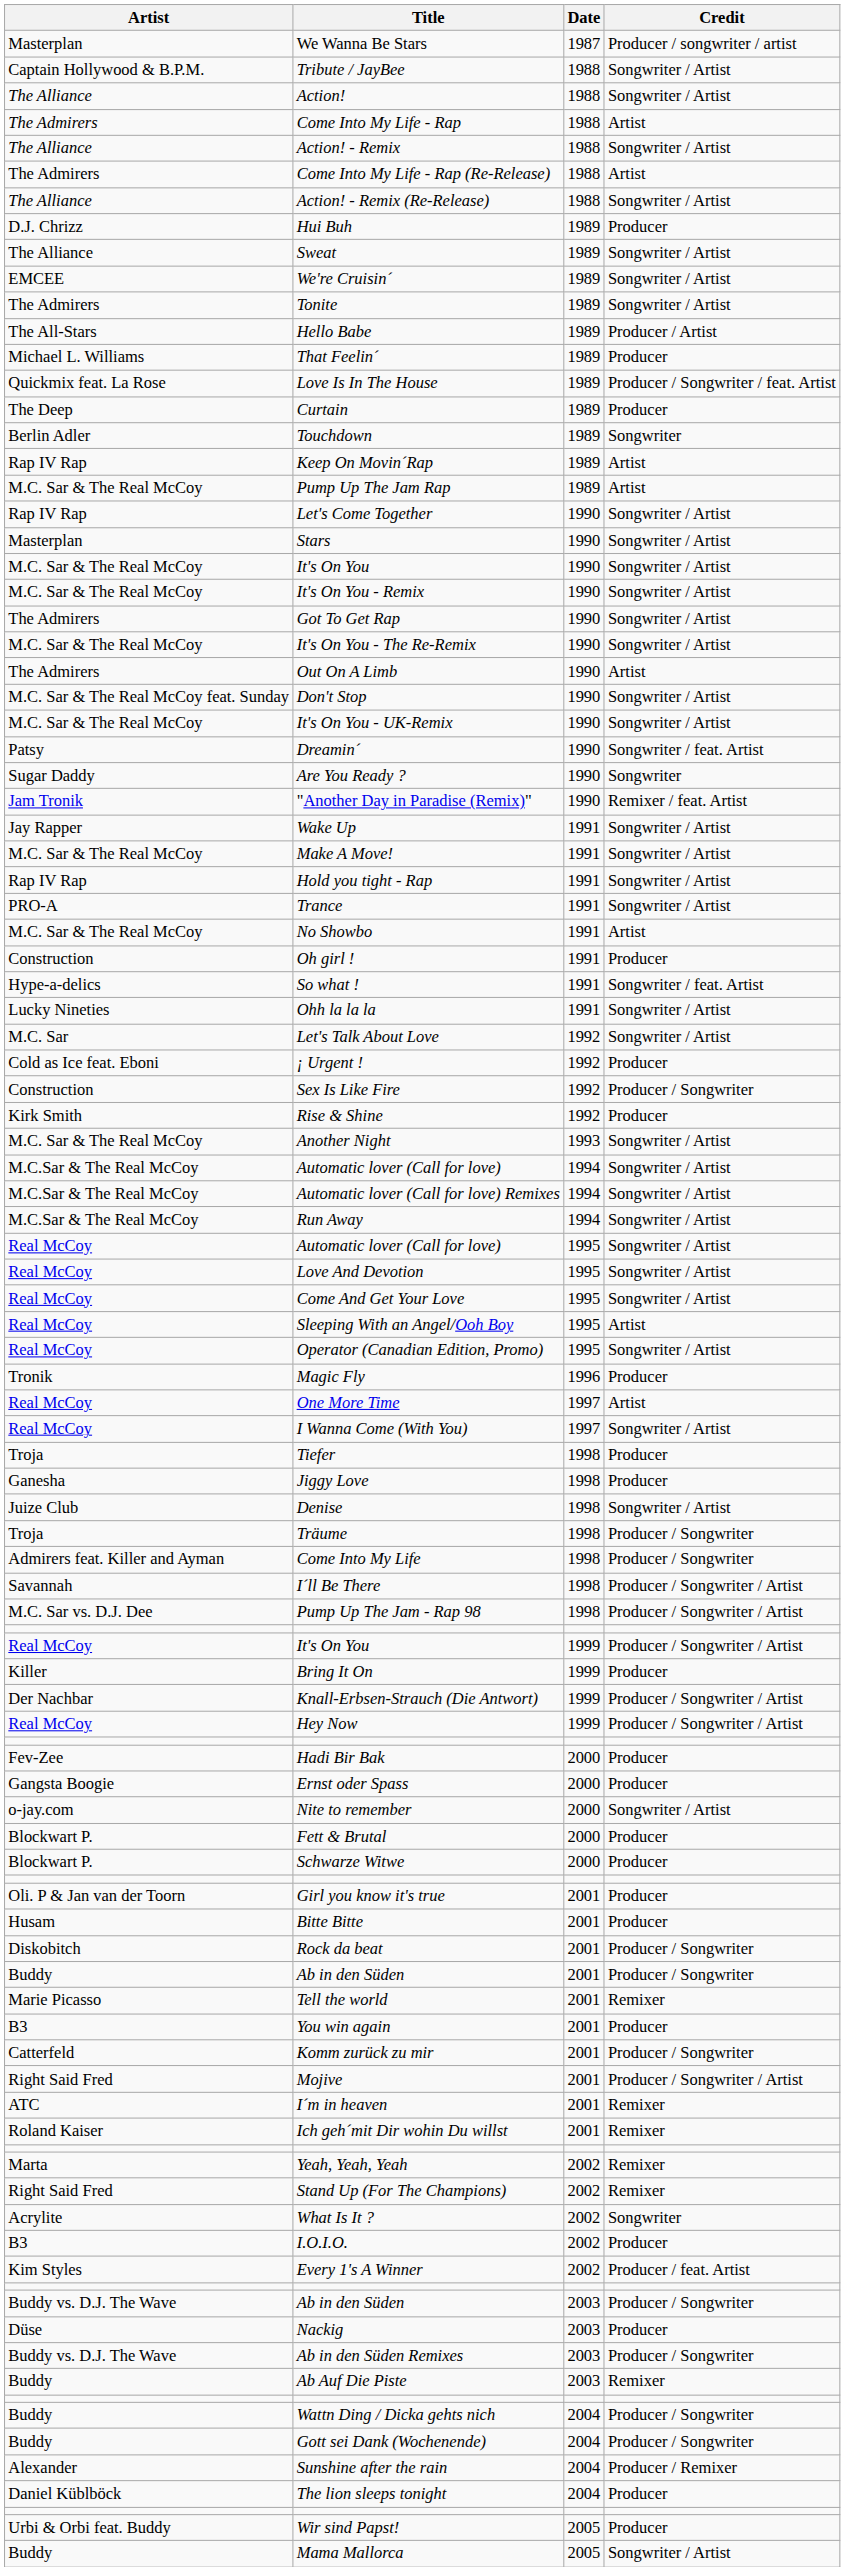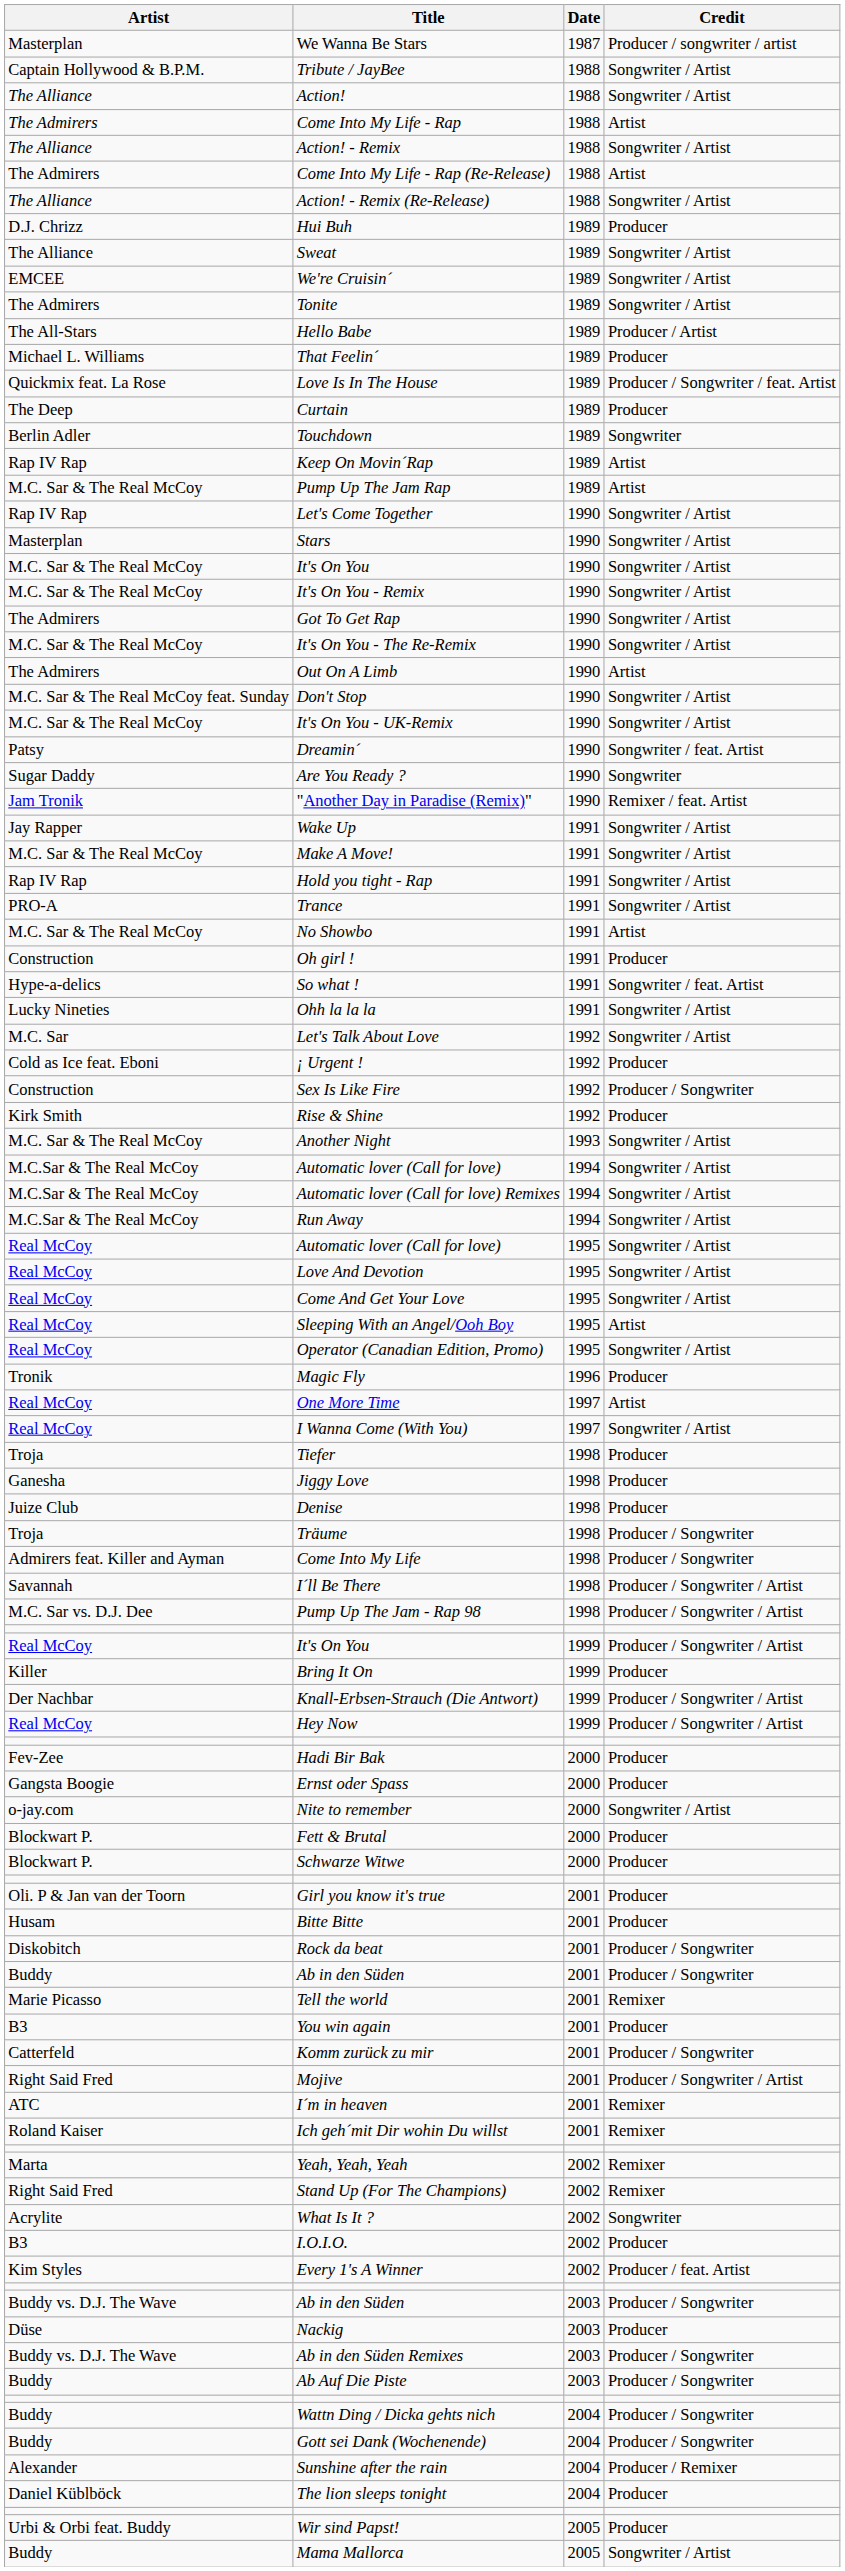Denise | Credit: Songwriter / Artist -> Producer
Ab Auf Die Piste | Credit: Remixer -> Producer / Songwriter
